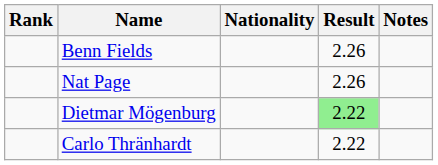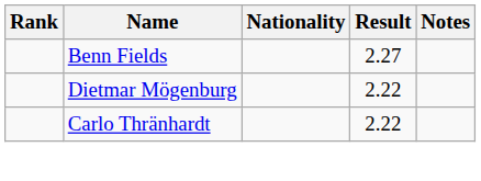Benn Fields | Result: 2.26 -> 2.27
- row: Nat Page | 2.26
Dietmar Mögenburg | Result: lightgreen background -> no background
